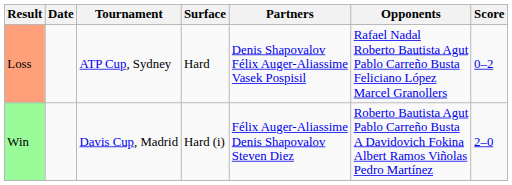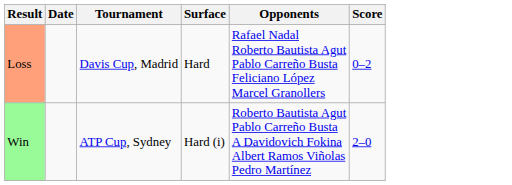- column: Partners | Denis Shapovalov Félix Auger-Aliassime Vasek Pospisil | Félix Auger-Aliassime Denis Shapovalov Steven Diez
Loss | Tournament: ATP Cup, Sydney -> Davis Cup, Madrid
Win | Tournament: Davis Cup, Madrid -> ATP Cup, Sydney
